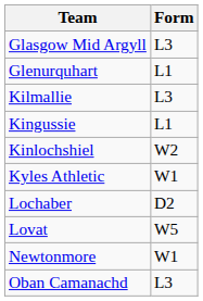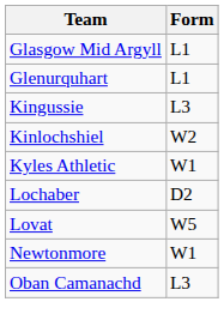Glasgow Mid Argyll | Form: L3 -> L1
- row: Kilmallie | L3
Kingussie | Form: L1 -> L3
